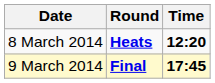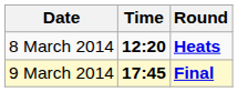columns swapped: Time <-> Round
